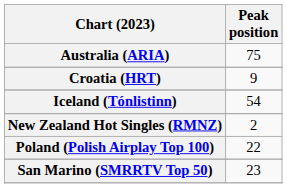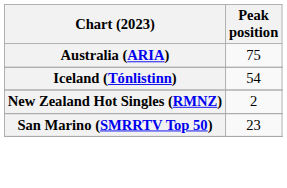- row: Croatia (HRT) | 9
- row: Poland (Polish Airplay Top 100) | 22
